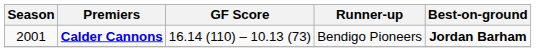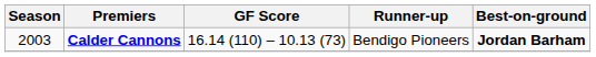Calder Cannons | Season: 2001 -> 2003
